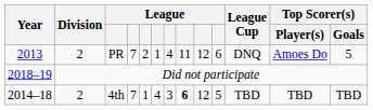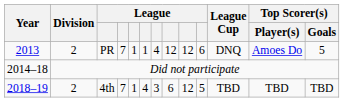PR | column 5: 2 -> 1
PR | column 8: 11 -> 12
Did not participate | Year: 2018–19 -> 2014–18
4th | Year: 2014–18 -> 2018–19
4th | column 8: bold -> normal
